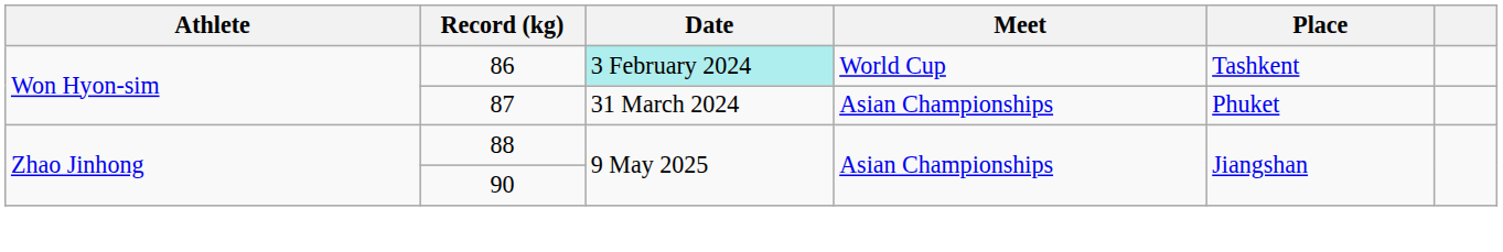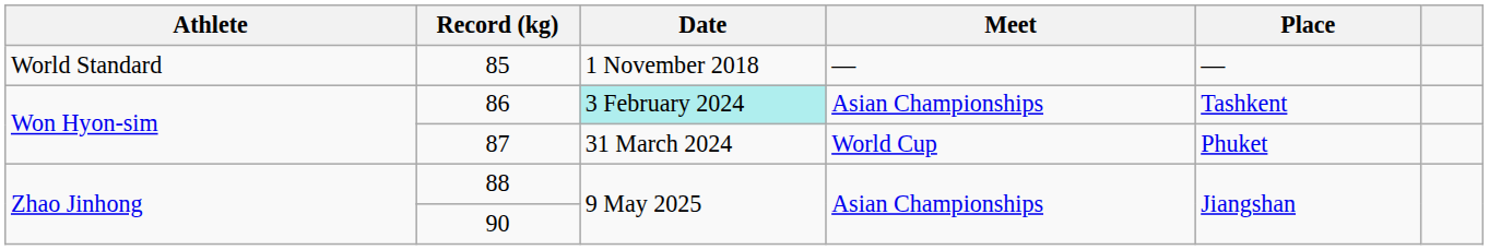+ row: World Standard | 85 | 1 November 2018 | — | —
86 | Meet: World Cup -> Asian Championships
87 | Meet: Asian Championships -> World Cup
